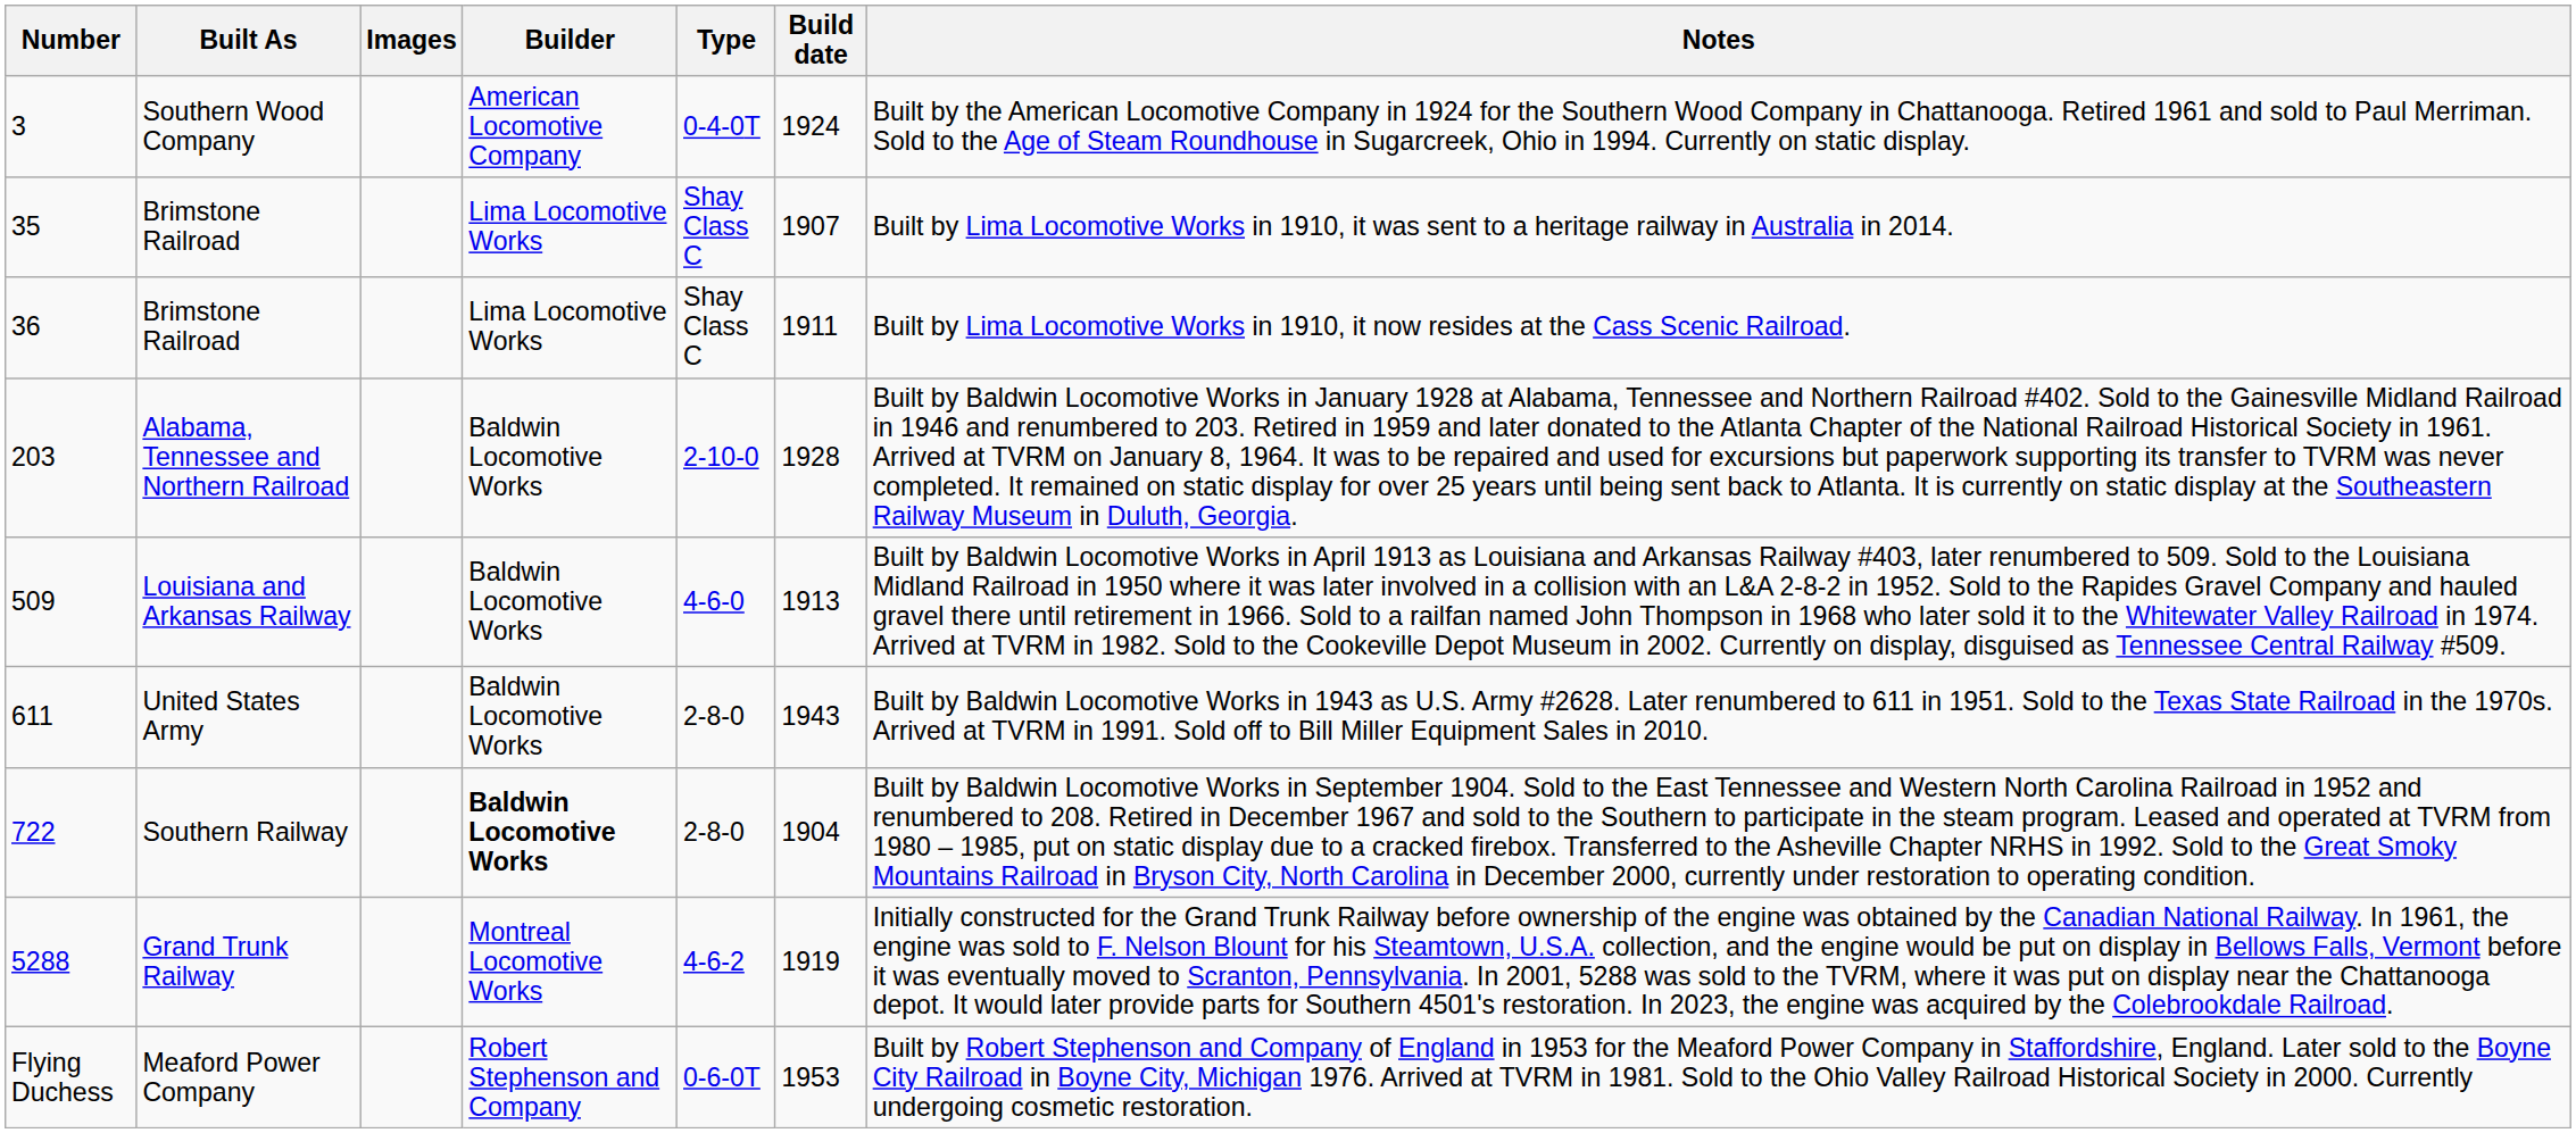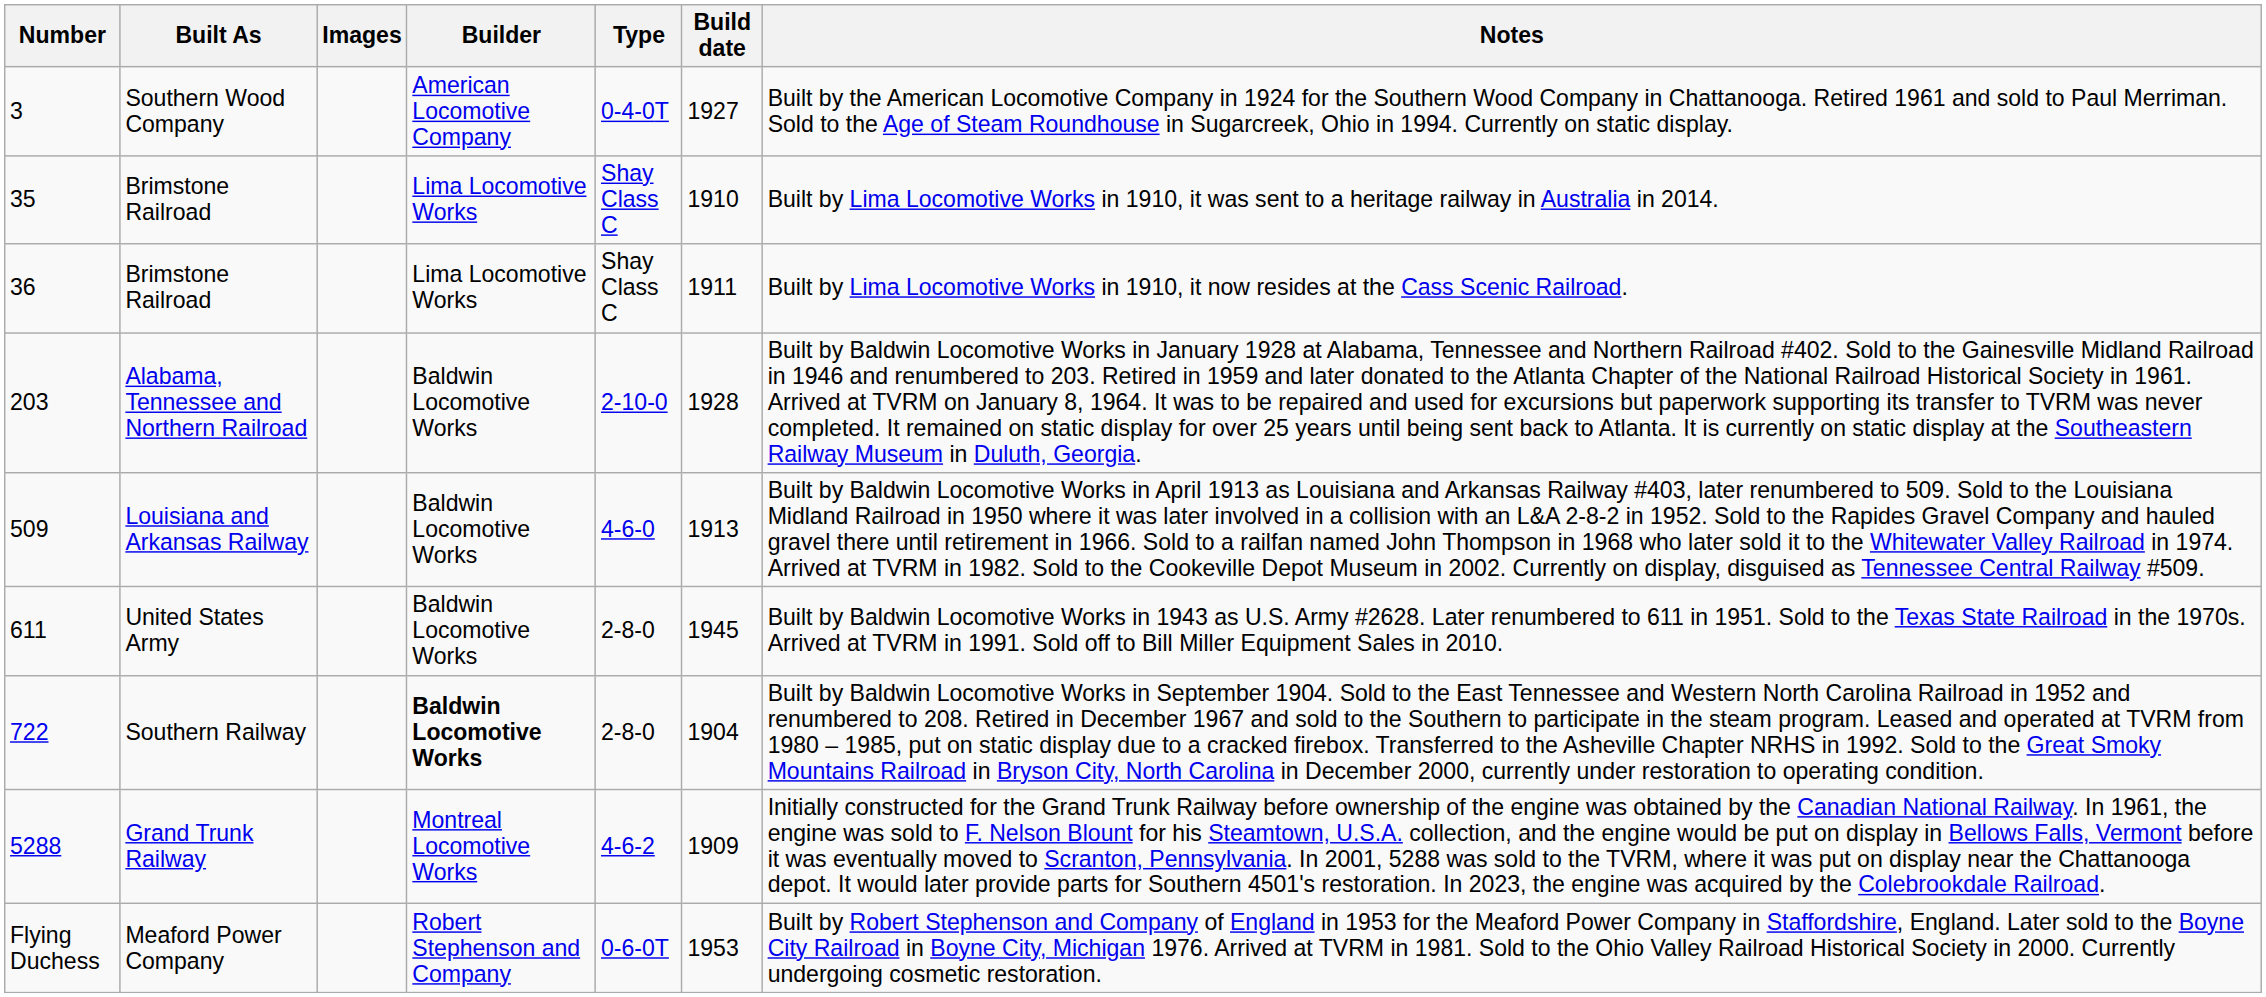3 | Build date: 1924 -> 1927
35 | Build date: 1907 -> 1910
611 | Build date: 1943 -> 1945
5288 | Build date: 1919 -> 1909
